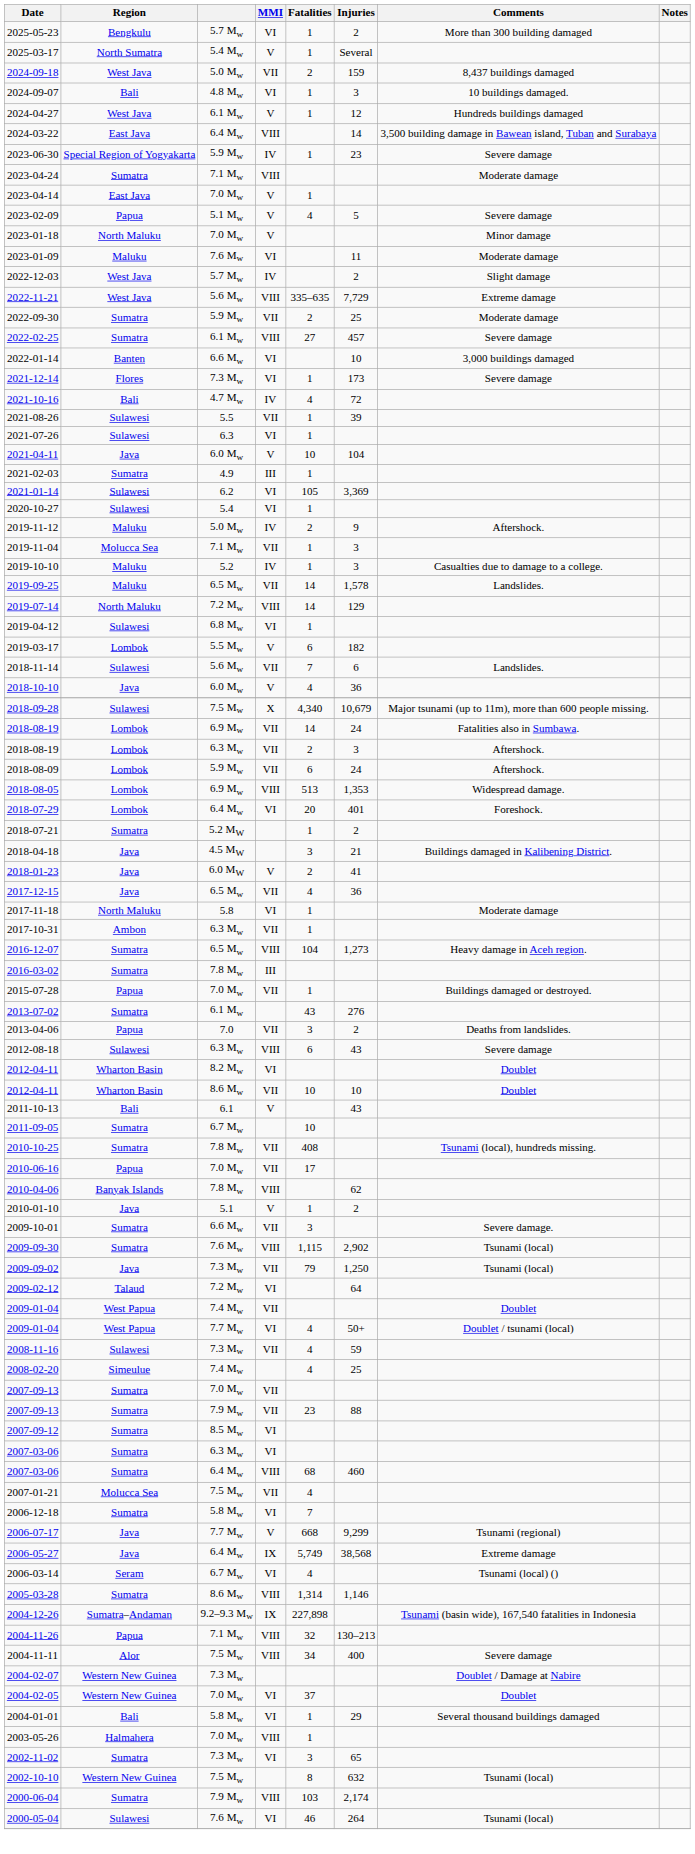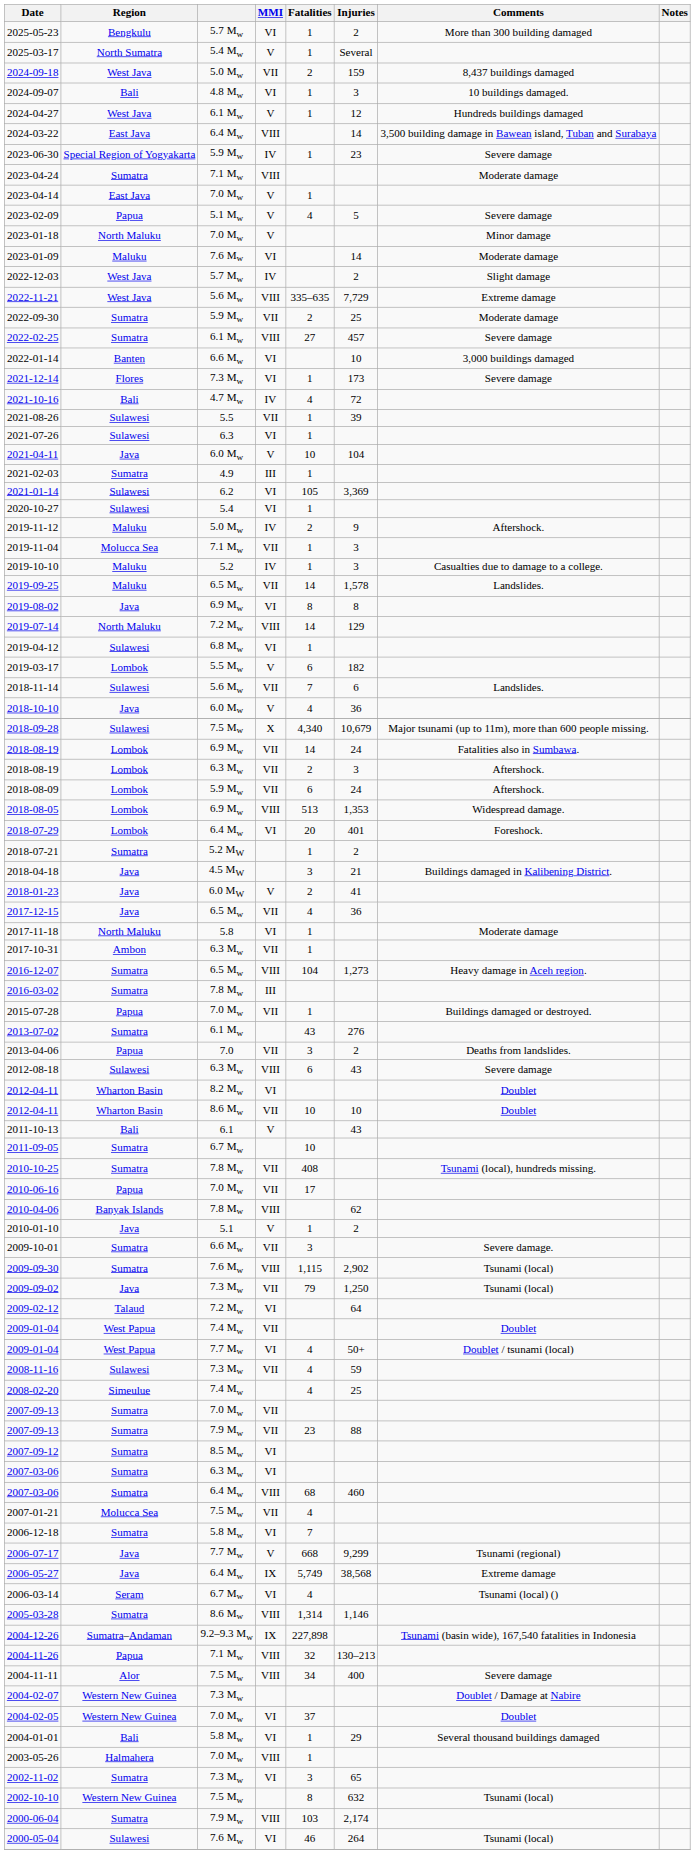2023-01-09 | Injuries: 11 -> 14
+ row: 2019-08-02 | Java | 6.9 Mw | VI | 8 | 8
